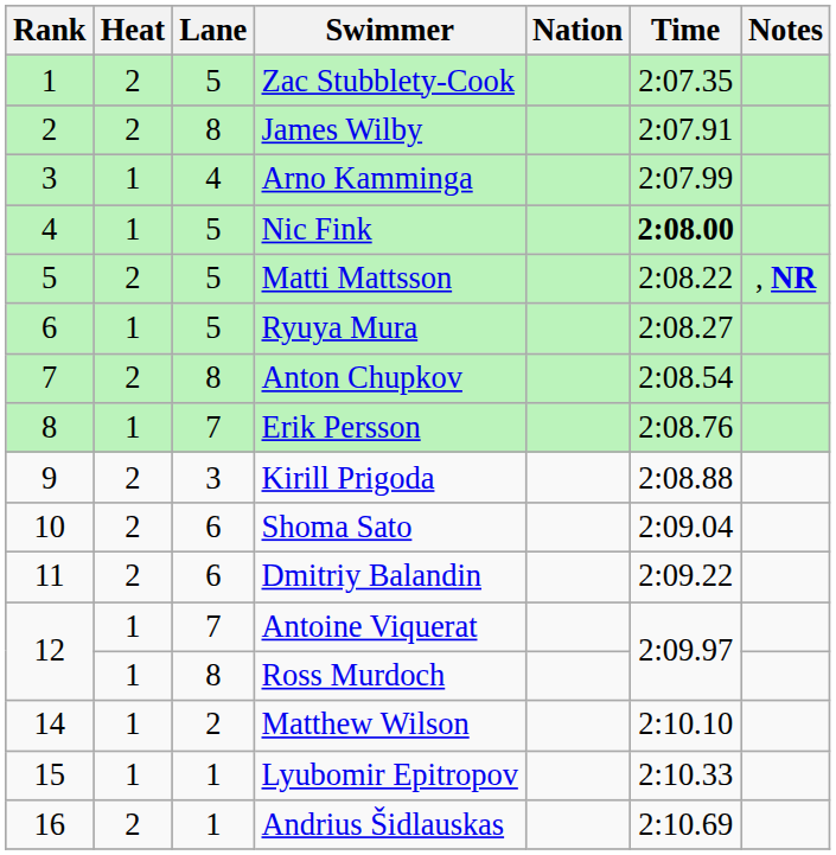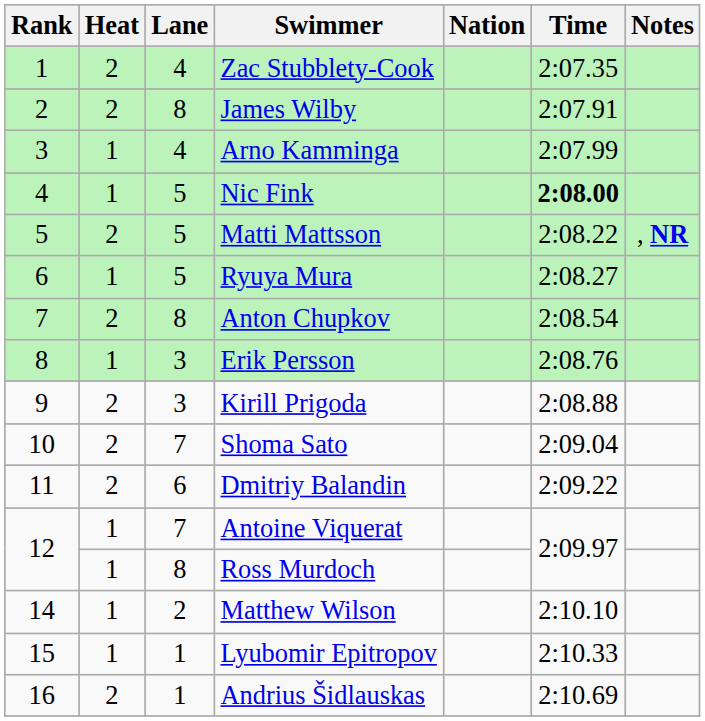Zac Stubblety-Cook | Lane: 5 -> 4
Erik Persson | Lane: 7 -> 3
Shoma Sato | Lane: 6 -> 7
